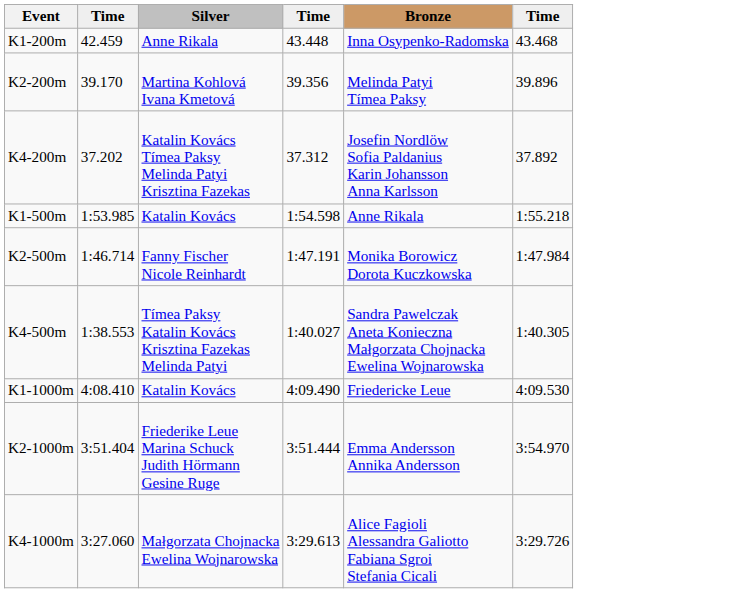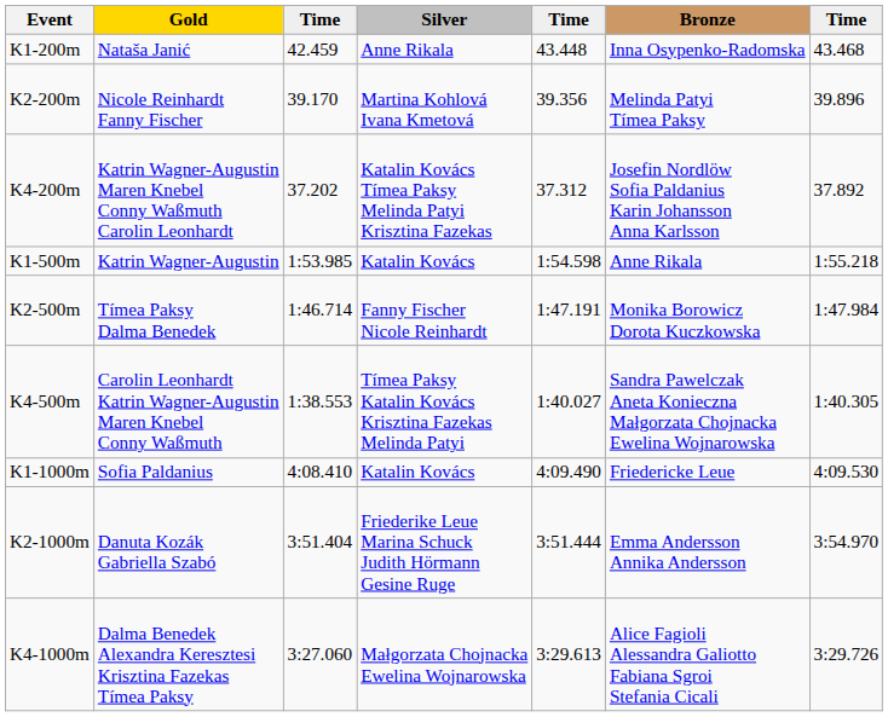+ column: Gold | Nataša Janić | Nicole Reinhardt Fanny Fischer | Katrin Wagner-Augustin Maren Knebel Conny Waßmuth Carolin Leonhardt | Katrin Wagner-Augustin | Tímea Paksy Dalma Benedek | Carolin Leonhardt Katrin Wagner-Augustin Maren Knebel Conny Waßmuth | Sofia Paldanius | Danuta Kozák Gabriella Szabó | Dalma Benedek Alexandra Keresztesi Krisztina Fazekas Tímea Paksy
